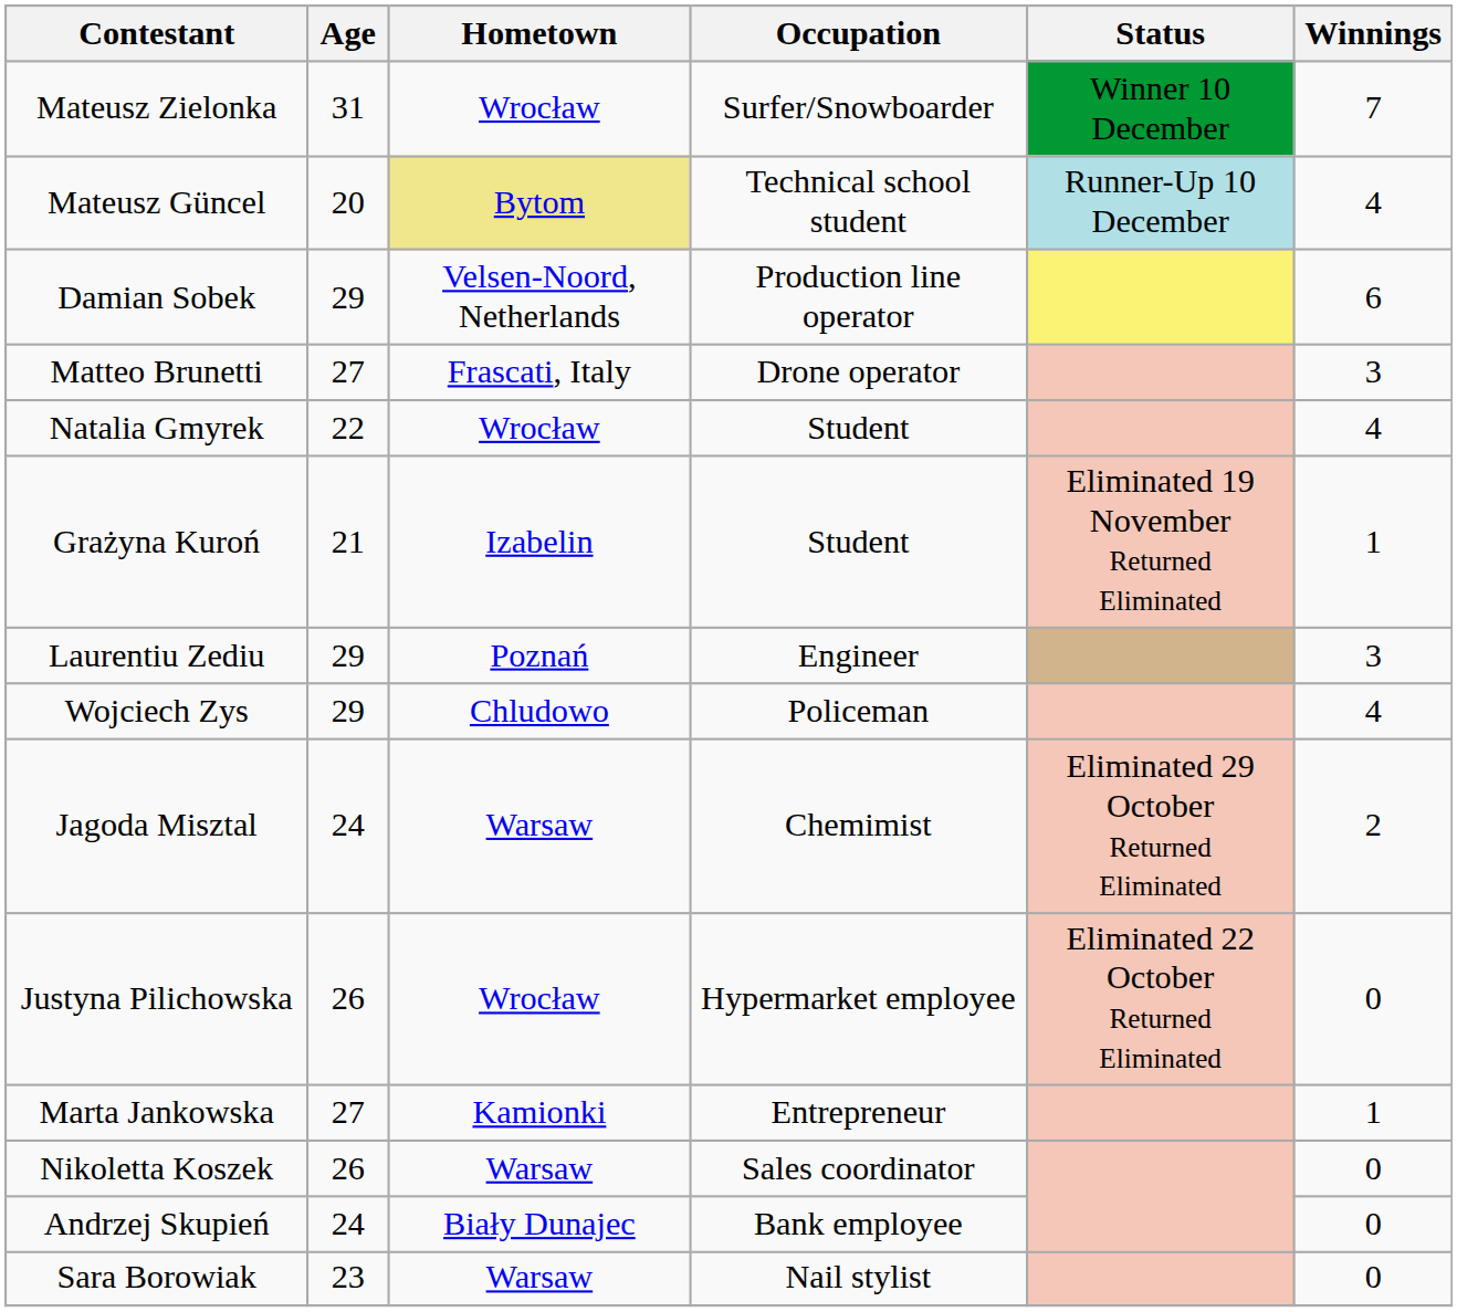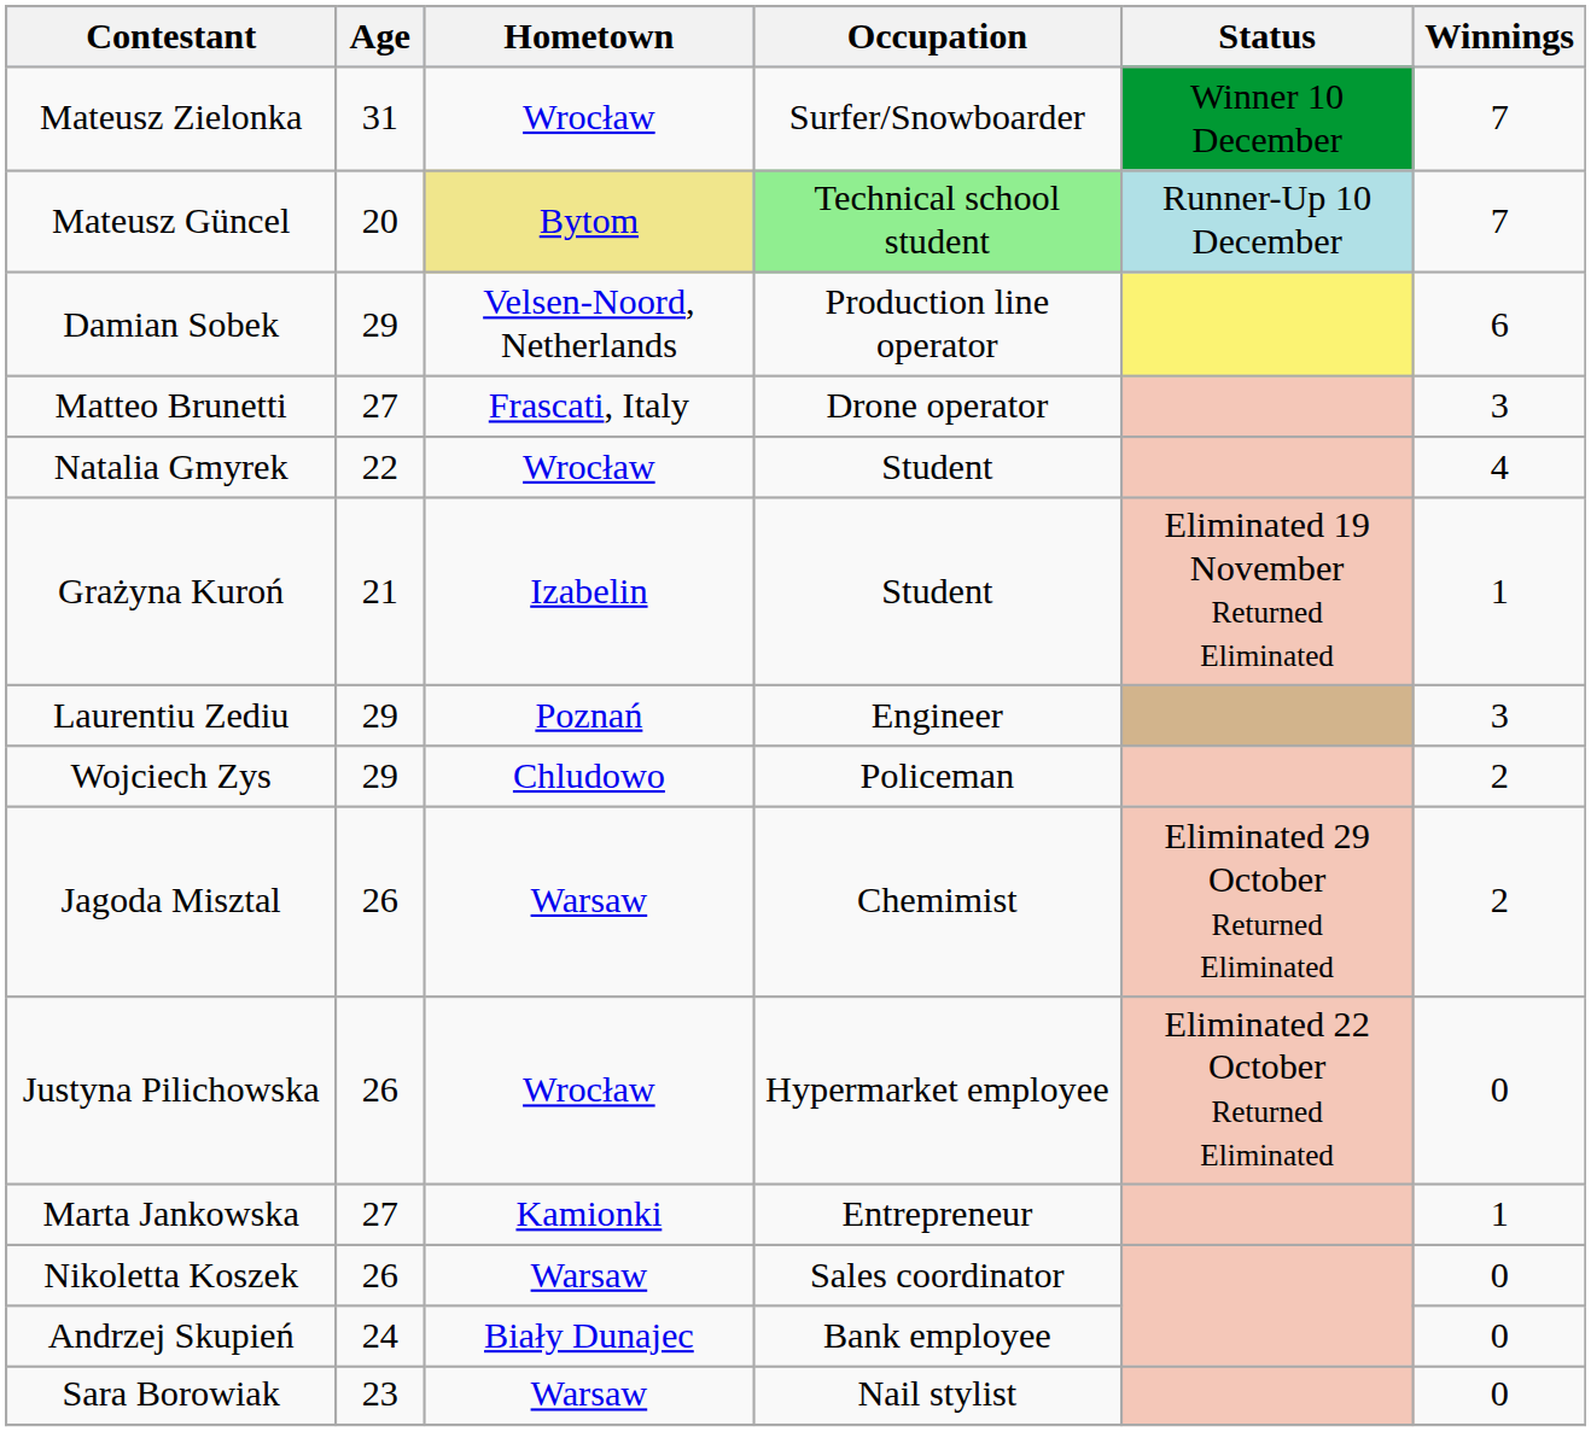Mateusz Güncel | Occupation: no background -> lightgreen background
Mateusz Güncel | Winnings: 4 -> 7
Wojciech Zys | Winnings: 4 -> 2
Jagoda Misztal | Age: 24 -> 26
